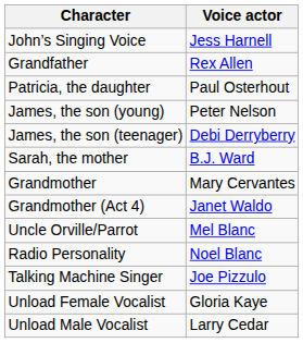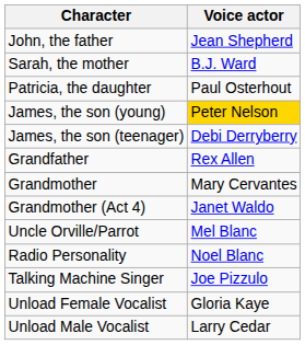+ row: John, the father | Jean Shepherd
- row: John’s Singing Voice | Jess Harnell
rows swapped: Sarah, the mother <-> Grandfather
James, the son (young) | Voice actor: no background -> gold background
